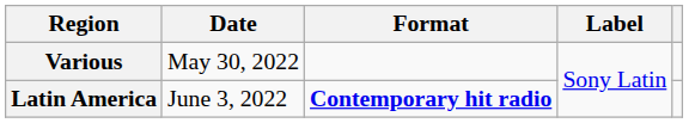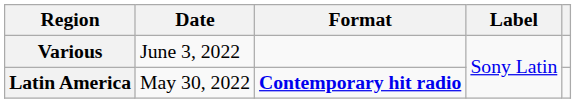Various | Date: May 30, 2022 -> June 3, 2022
Latin America | Date: June 3, 2022 -> May 30, 2022
